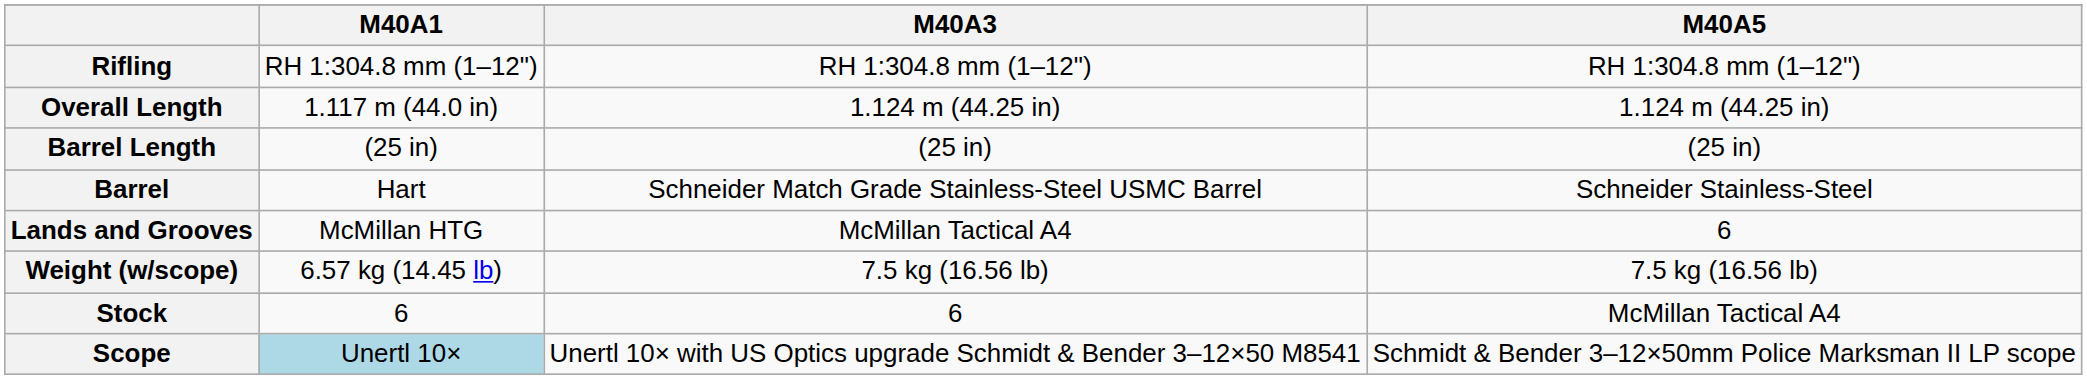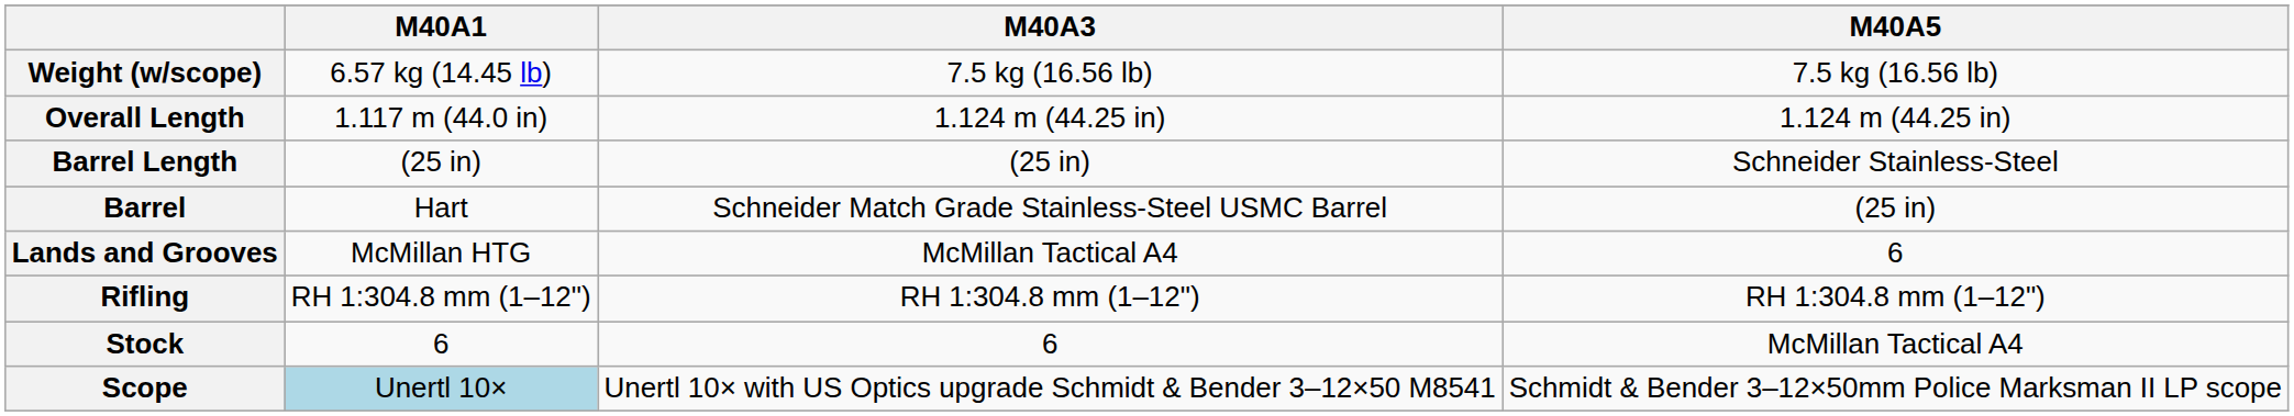rows swapped: Weight (w/scope) <-> Rifling
Barrel Length | M40A5: (25 in) -> Schneider Stainless-Steel
Barrel | M40A5: Schneider Stainless-Steel -> (25 in)
